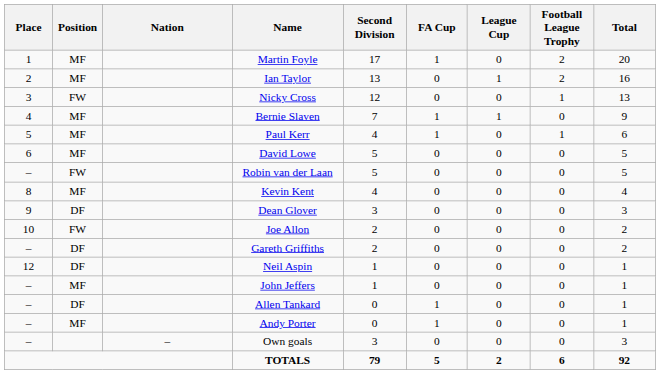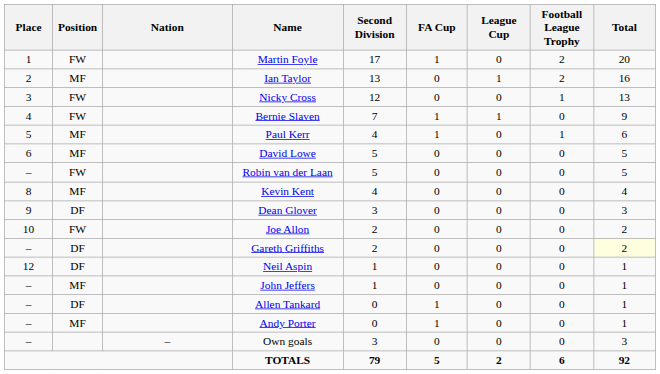Martin Foyle | Position: MF -> FW
Bernie Slaven | Position: MF -> FW
Gareth Griffiths | Total: no background -> lightyellow background
